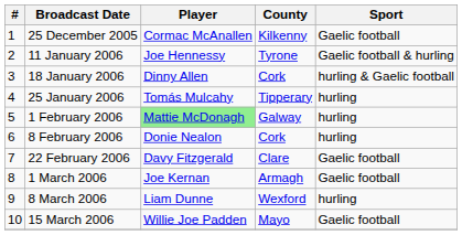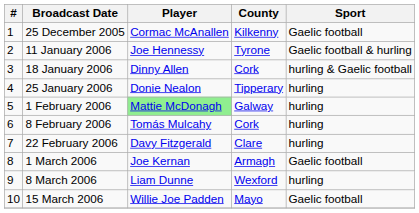25 January 2006 | Player: Tomás Mulcahy -> Donie Nealon
8 February 2006 | Player: Donie Nealon -> Tomás Mulcahy
22 February 2006 | Sport: Gaelic football -> hurling
